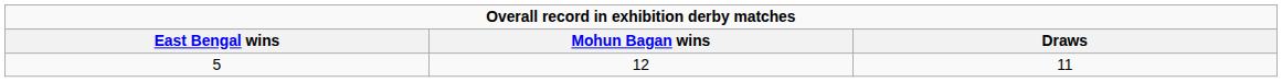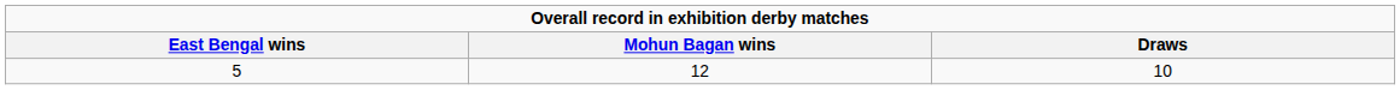5 | Draws: 11 -> 10
